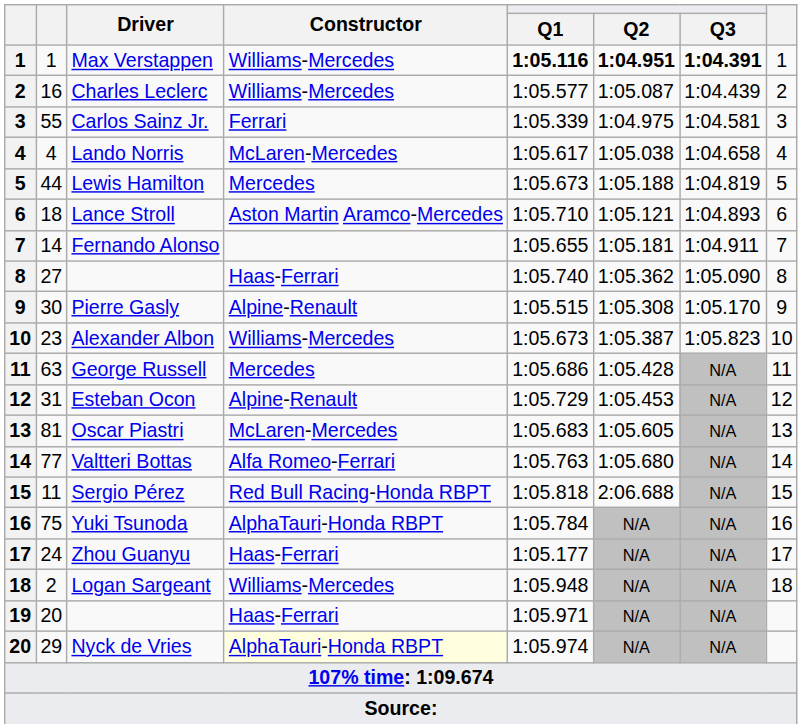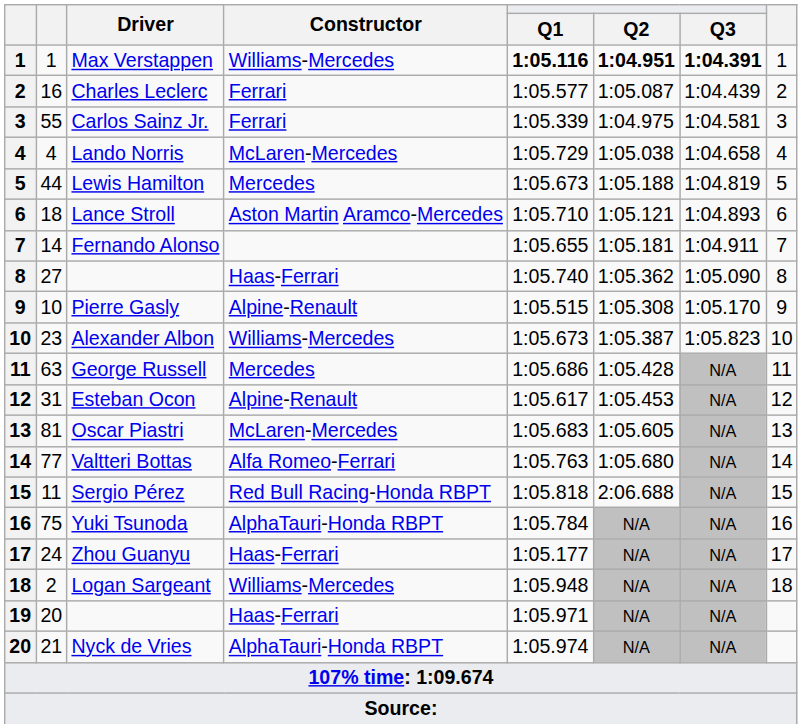Charles Leclerc | Constructor: Williams-Mercedes -> Ferrari
Lando Norris | Q1: 1:05.617 -> 1:05.729
Pierre Gasly | column 2: 30 -> 10
Esteban Ocon | Q1: 1:05.729 -> 1:05.617
Nyck de Vries | column 2: 29 -> 21
Nyck de Vries | Constructor: lightyellow background -> no background
